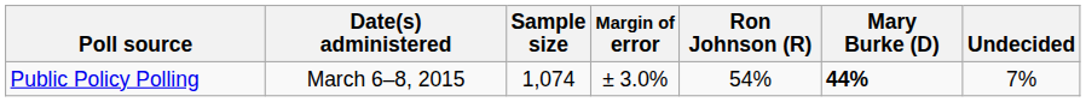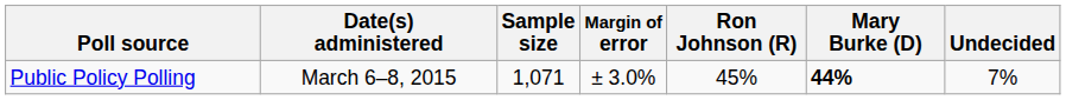Public Policy Polling | Sample size: 1,074 -> 1,071
Public Policy Polling | Ron Johnson (R): 54% -> 45%
